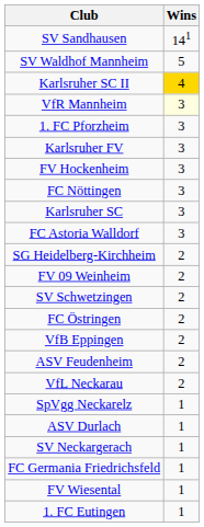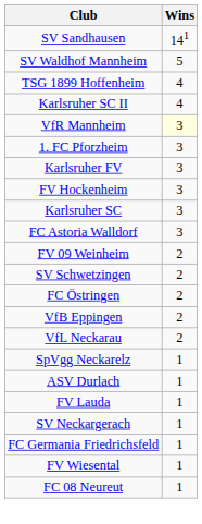+ row: TSG 1899 Hoffenheim | 4
Karlsruher SC II | Wins: gold background -> no background
- row: FC Nöttingen | 3
- row: SG Heidelberg-Kirchheim | 2
- row: ASV Feudenheim | 2
+ row: FV Lauda | 1
+ row: FC 08 Neureut | 1
- row: 1. FC Eutingen | 1
